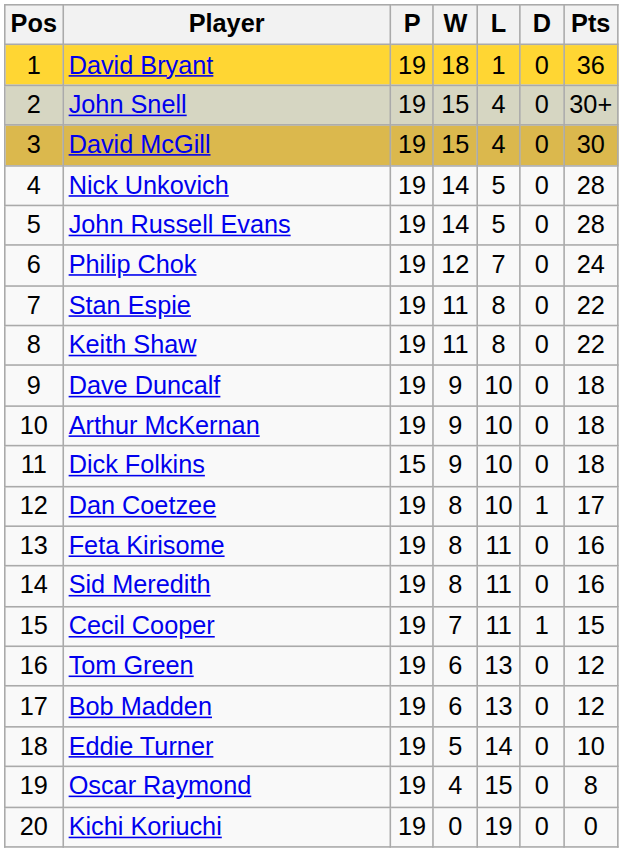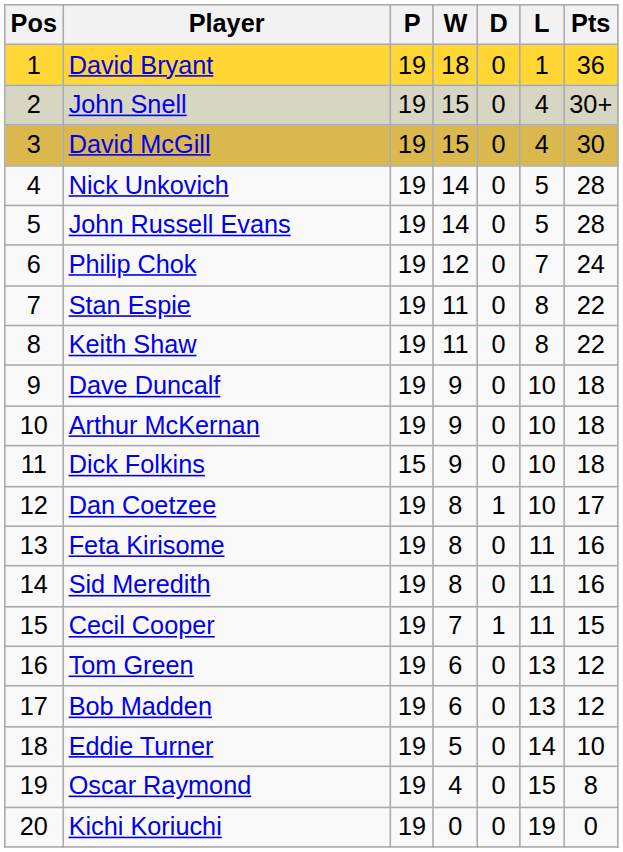columns swapped: D <-> L
